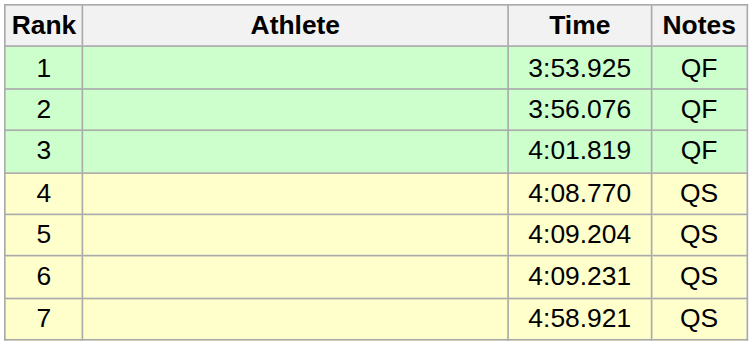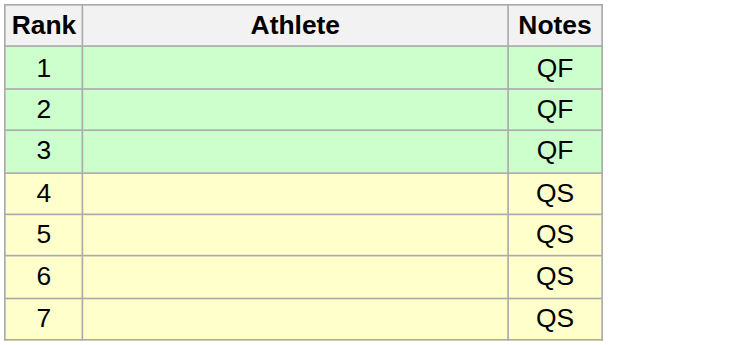- column: Time | 3:53.925 | 3:56.076 | 4:01.819 | 4:08.770 | 4:09.204 | 4:09.231 | 4:58.921
